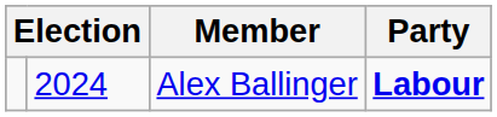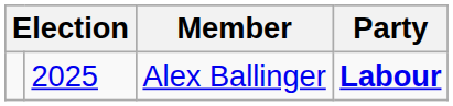Alex Ballinger | column 2: 2024 -> 2025
